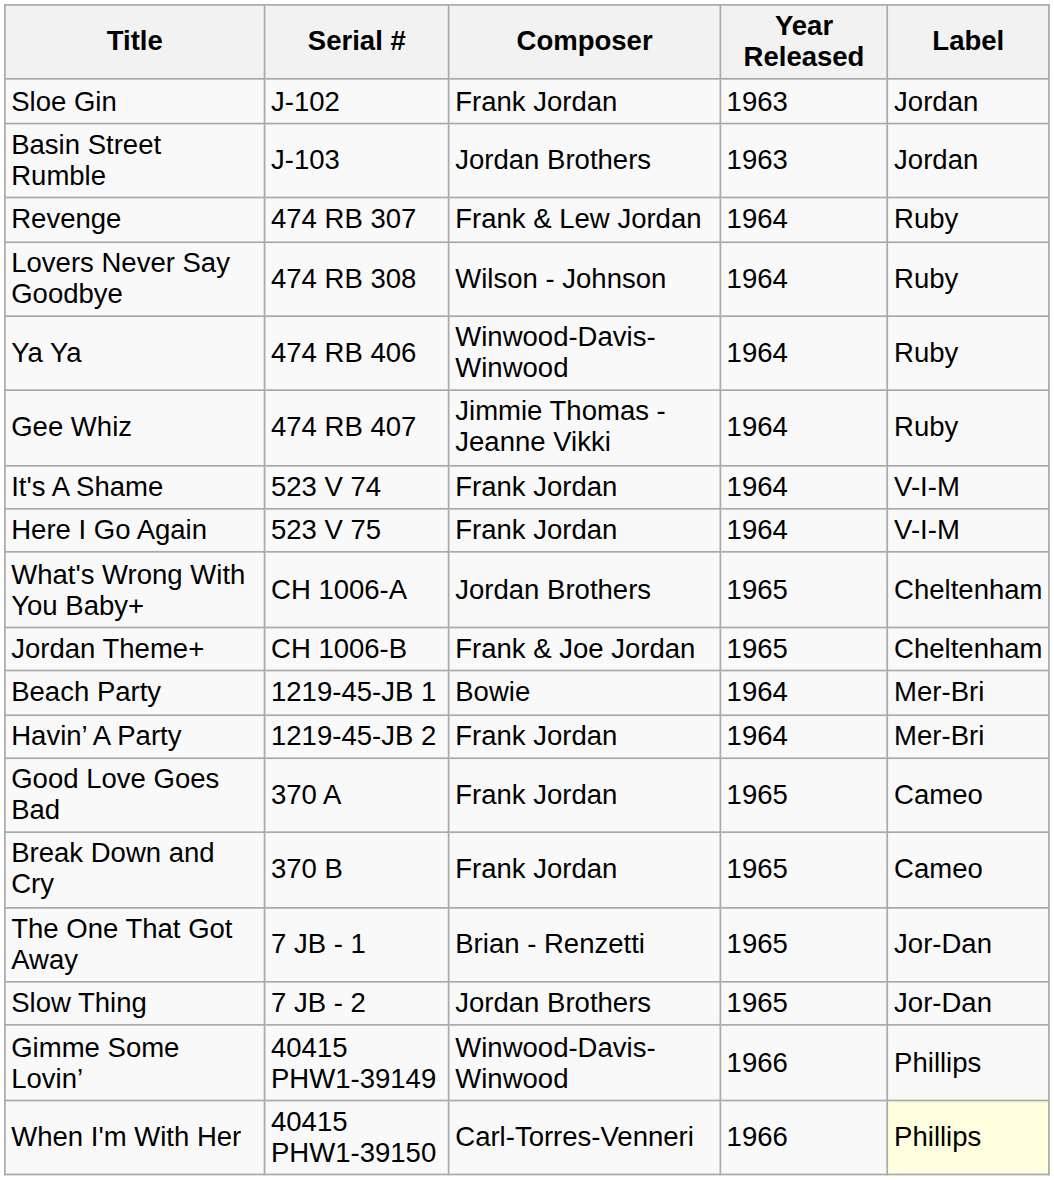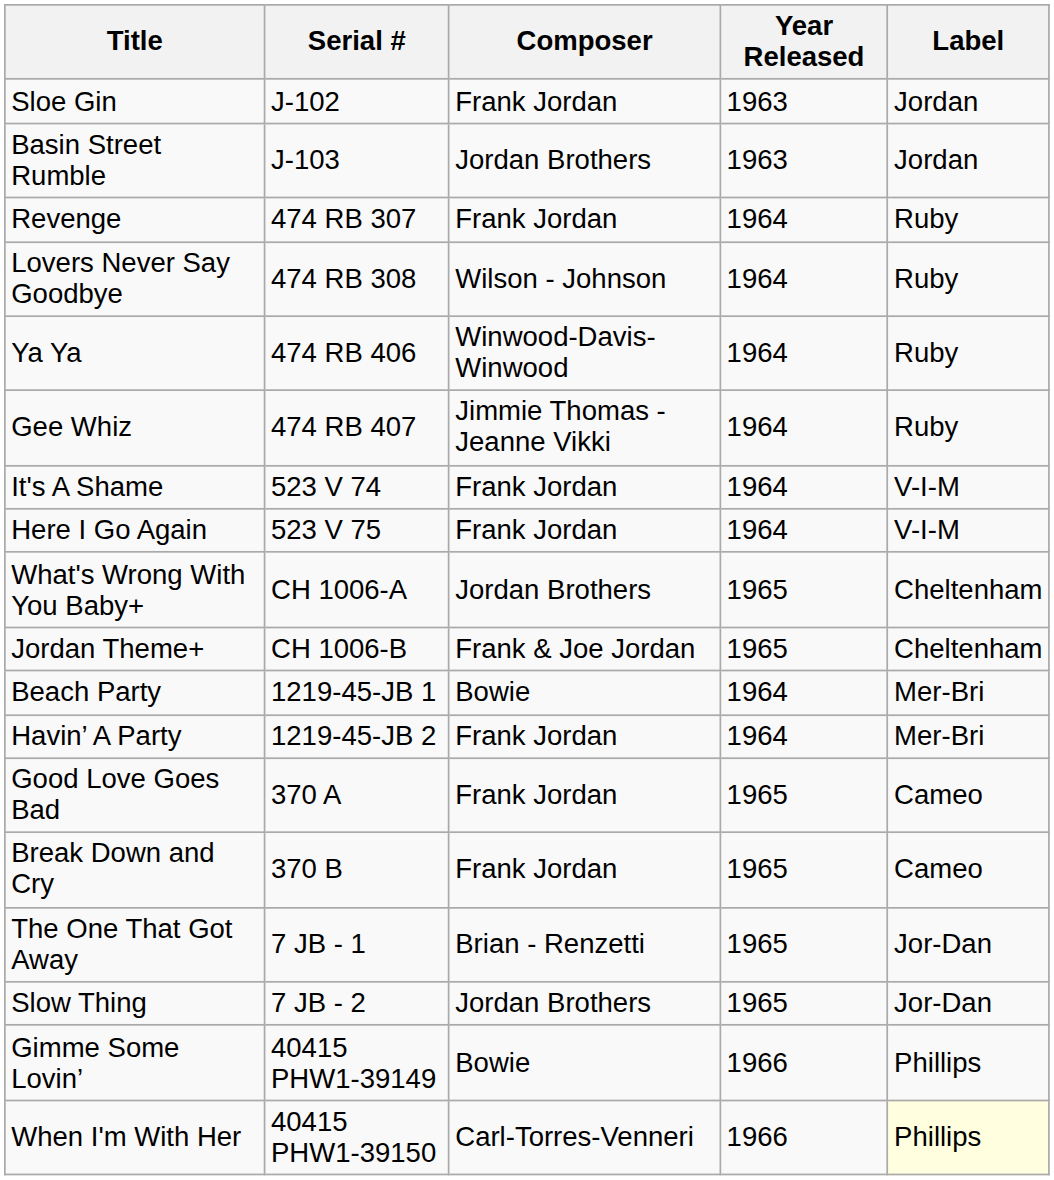Revenge | Composer: Frank & Lew Jordan -> Frank Jordan
Gimme Some Lovin’ | Composer: Winwood-Davis-Winwood -> Bowie
